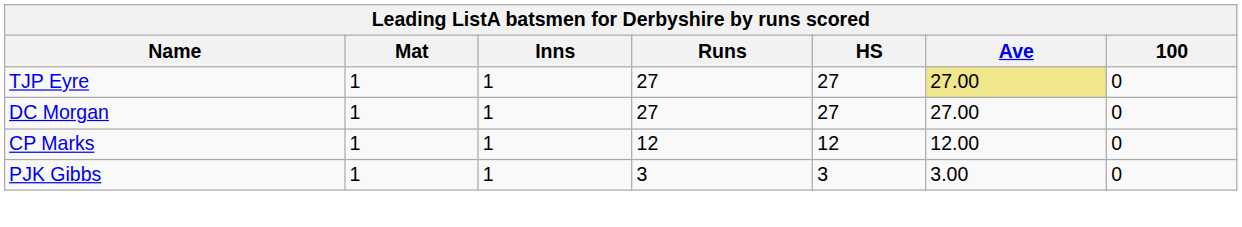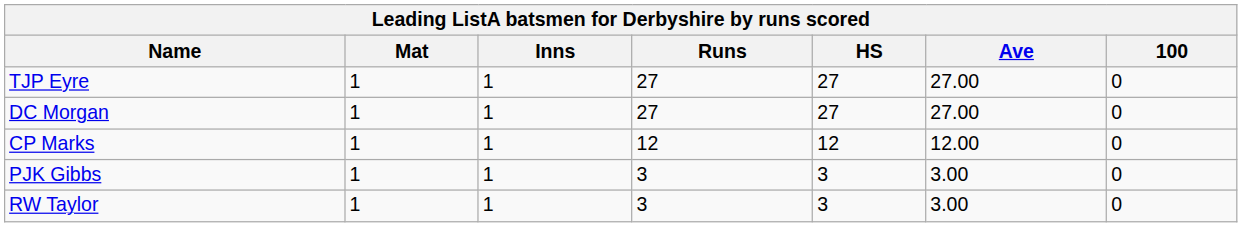TJP Eyre | Ave: khaki background -> no background
+ row: RW Taylor | 1 | 1 | 3 | 3 | 3.00 | 0
